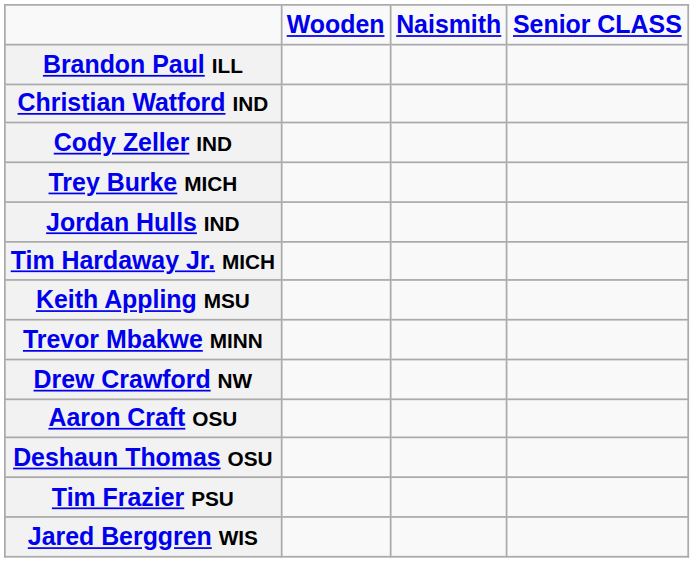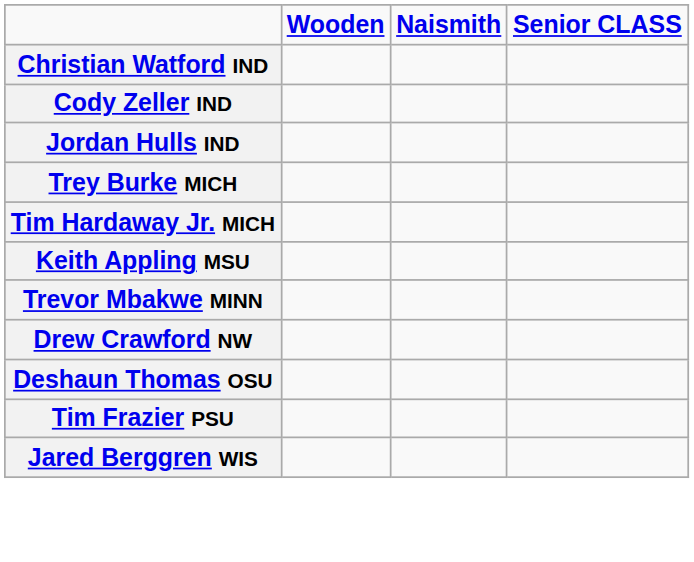- row: Brandon Paul ILL
rows swapped: Jordan Hulls IND <-> Trey Burke MICH
- row: Aaron Craft OSU
